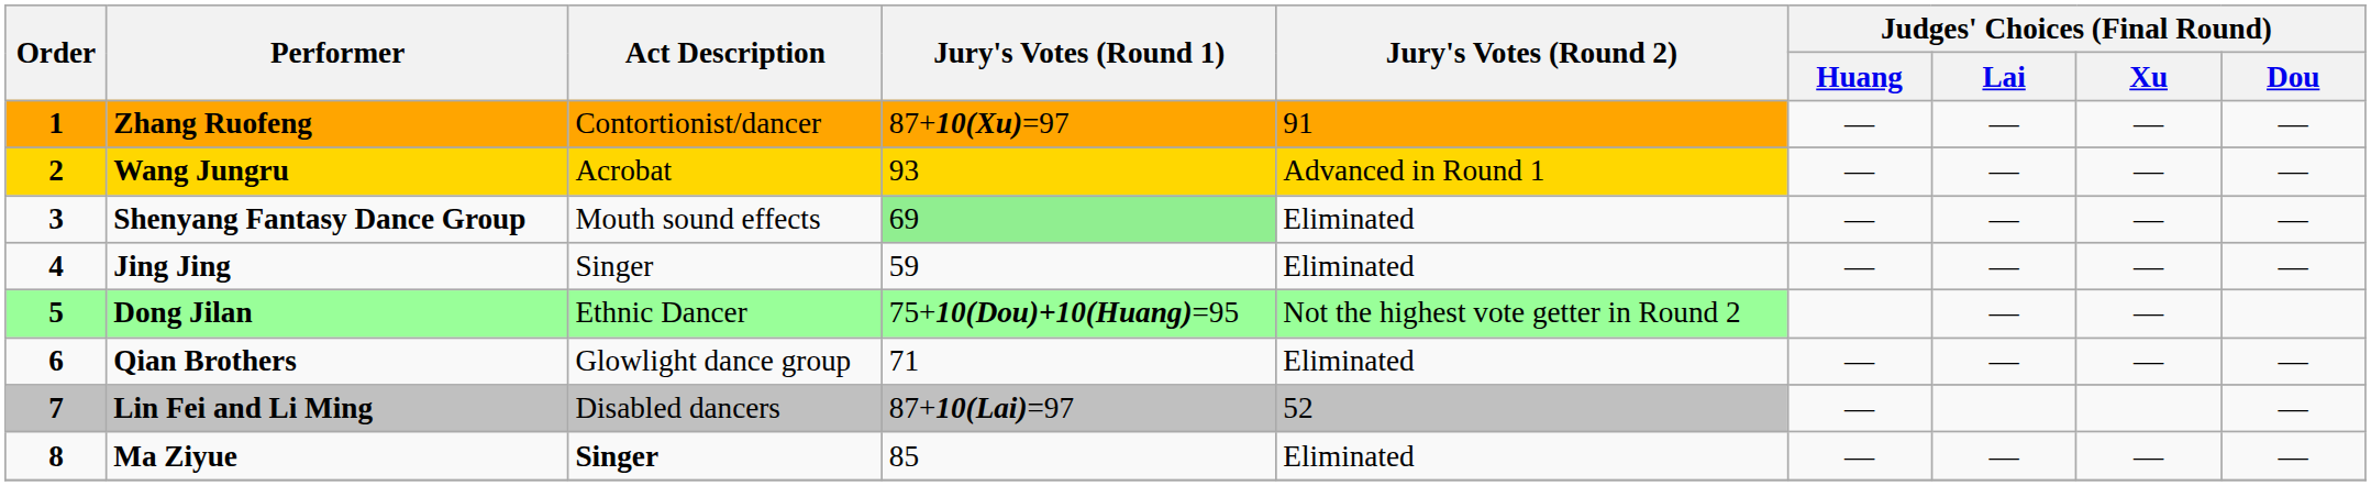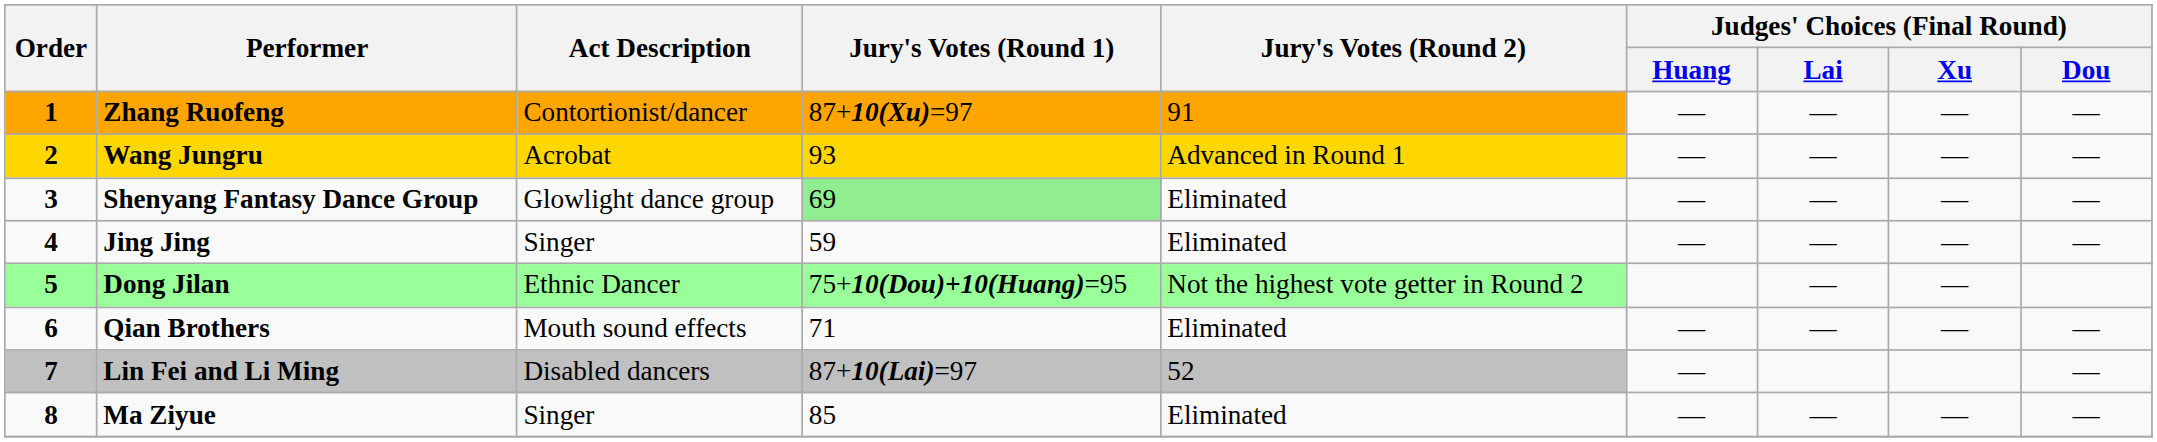Shenyang Fantasy Dance Group | Act Description: Mouth sound effects -> Glowlight dance group
Qian Brothers | Act Description: Glowlight dance group -> Mouth sound effects
Ma Ziyue | Act Description: bold -> normal
